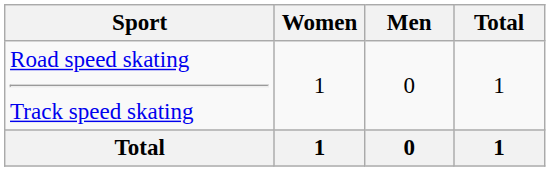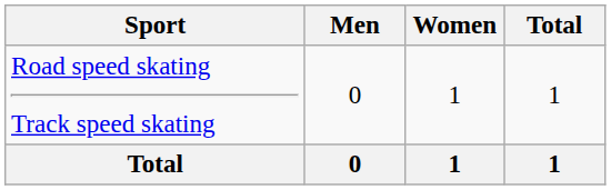columns swapped: Men <-> Women
